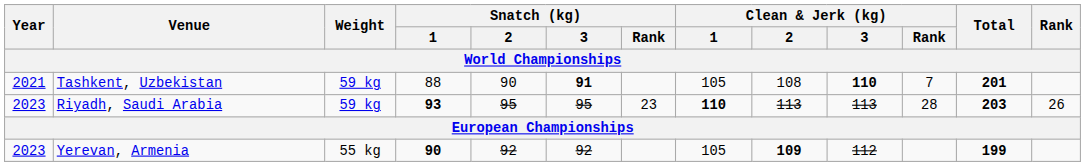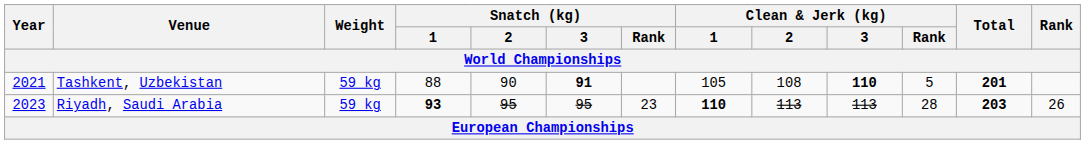Tashkent, Uzbekistan | Clean & Jerk (kg) / Rank: 7 -> 5
- row: 2023 | Yerevan, Armenia | 55 kg | 90 | 92 | 92 | 105 | 109 | 112 | 199
